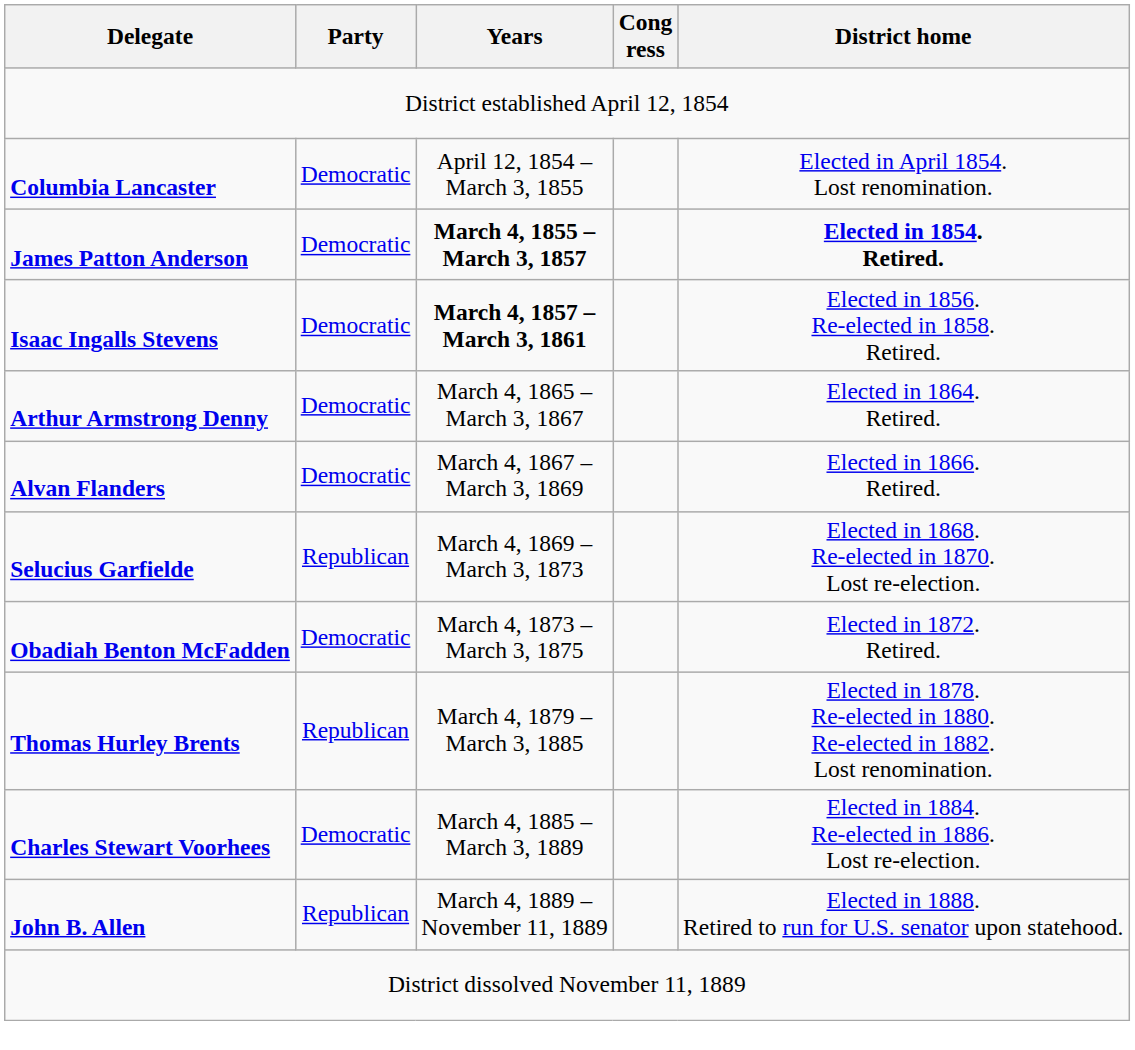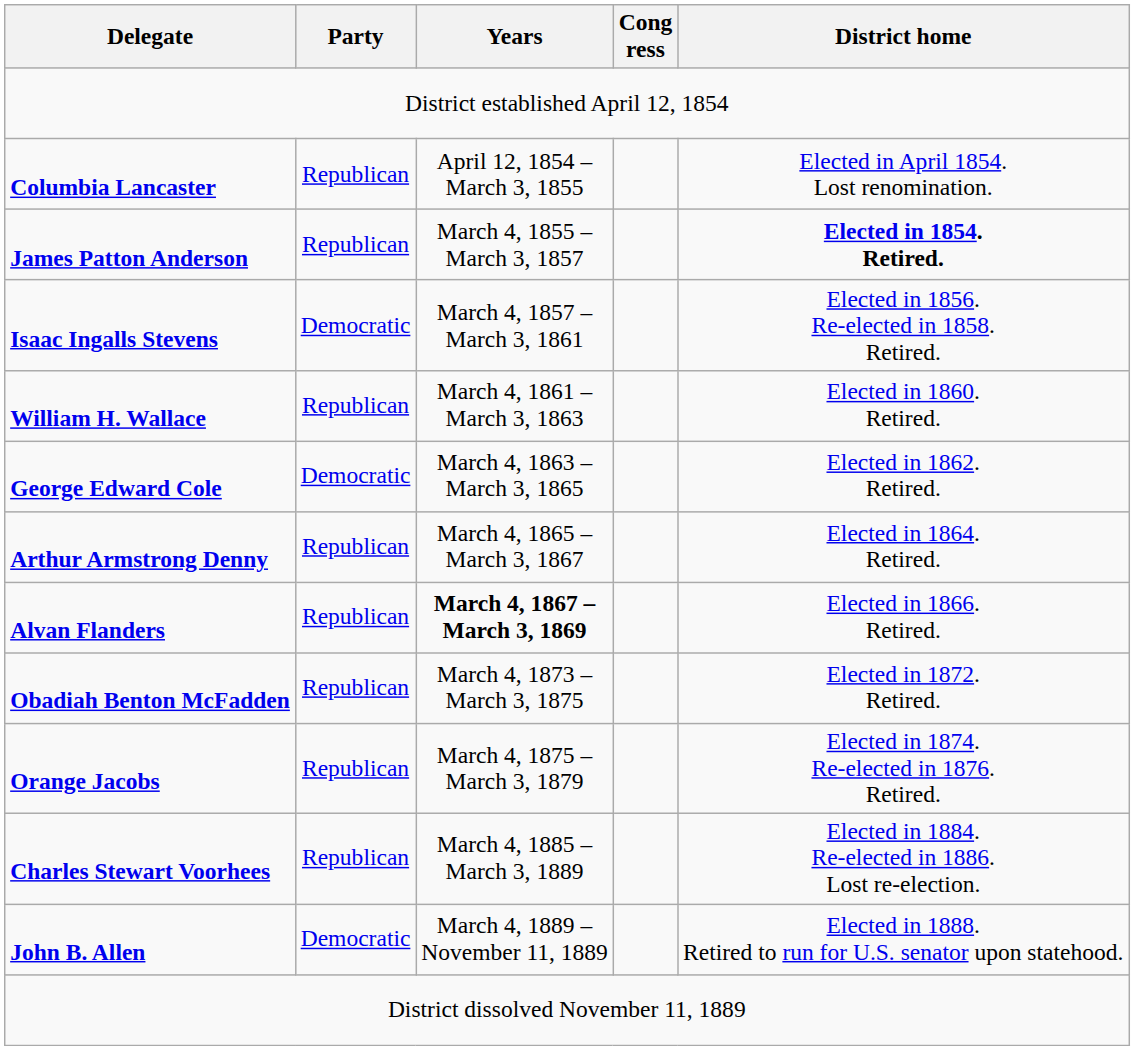Columbia Lancaster | Party: Democratic -> Republican
James Patton Anderson | Party: Democratic -> Republican
James Patton Anderson | Years: bold -> normal
Isaac Ingalls Stevens | Years: bold -> normal
+ row: William H. Wallace | Republican | March 4, 1861 – March 3, 1863 | Elected in 1860. Retired.
+ row: George Edward Cole | Democratic | March 4, 1863 – March 3, 1865 | Elected in 1862. Retired.
Arthur Armstrong Denny | Party: Democratic -> Republican
Alvan Flanders | Party: Democratic -> Republican
Alvan Flanders | Years: normal -> bold
- row: Selucius Garfielde | Republican | March 4, 1869 – March 3, 1873 | Elected in 1868. Re-elected in 1870. Lost re-election.
Obadiah Benton McFadden | Party: Democratic -> Republican
+ row: Orange Jacobs | Republican | March 4, 1875 – March 3, 1879 | Elected in 1874. Re-elected in 1876. Retired.
- row: Thomas Hurley Brents | Republican | March 4, 1879 – March 3, 1885 | Elected in 1878. Re-elected in 1880. Re-elected in 1882. Lost renomination.
Charles Stewart Voorhees | Party: Democratic -> Republican
John B. Allen | Party: Republican -> Democratic
